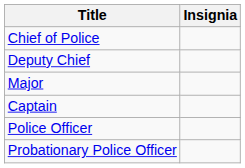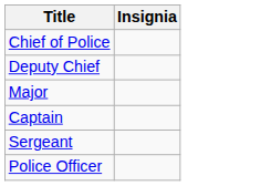+ row: Sergeant
- row: Probationary Police Officer
